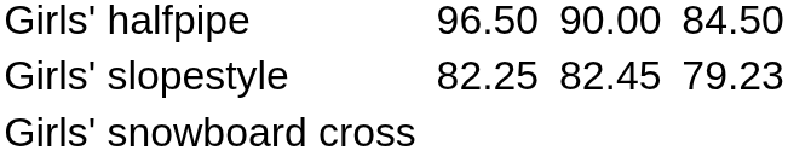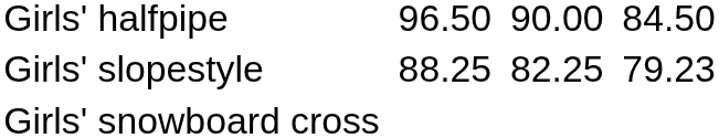Girls' slopestyle | column 3: 82.25 -> 88.25
Girls' slopestyle | column 5: 82.45 -> 82.25
